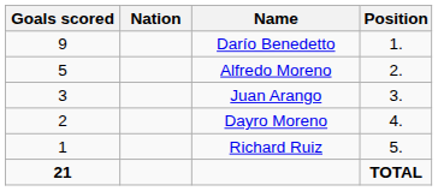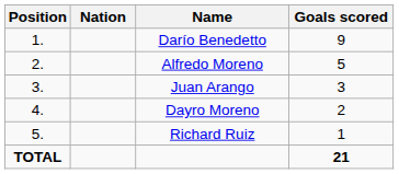columns swapped: Position <-> Goals scored
